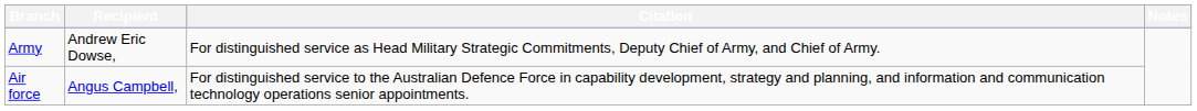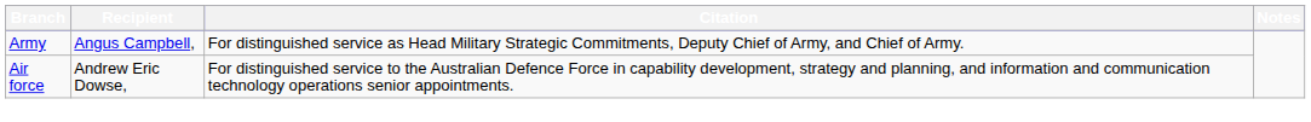Army | Recipient: Andrew Eric Dowse, -> Angus Campbell,
Air force | Recipient: Angus Campbell, -> Andrew Eric Dowse,
